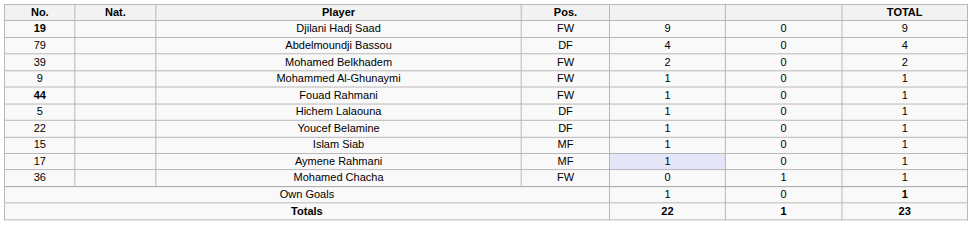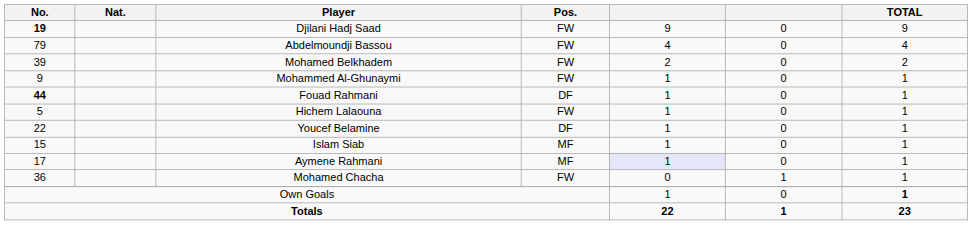Abdelmoundji Bassou | Pos.: DF -> FW
Fouad Rahmani | Pos.: FW -> DF
Hichem Lalaouna | Pos.: DF -> FW
